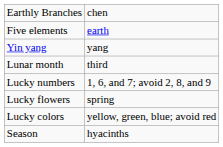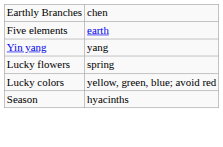- row: Lunar month | third
- row: Lucky numbers | 1, 6, and 7; avoid 2, 8, and 9
